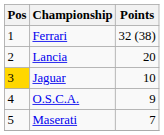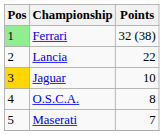Ferrari | Pos: no background -> lightgreen background
Lancia | Points: 20 -> 22
O.S.C.A. | Points: 9 -> 8
